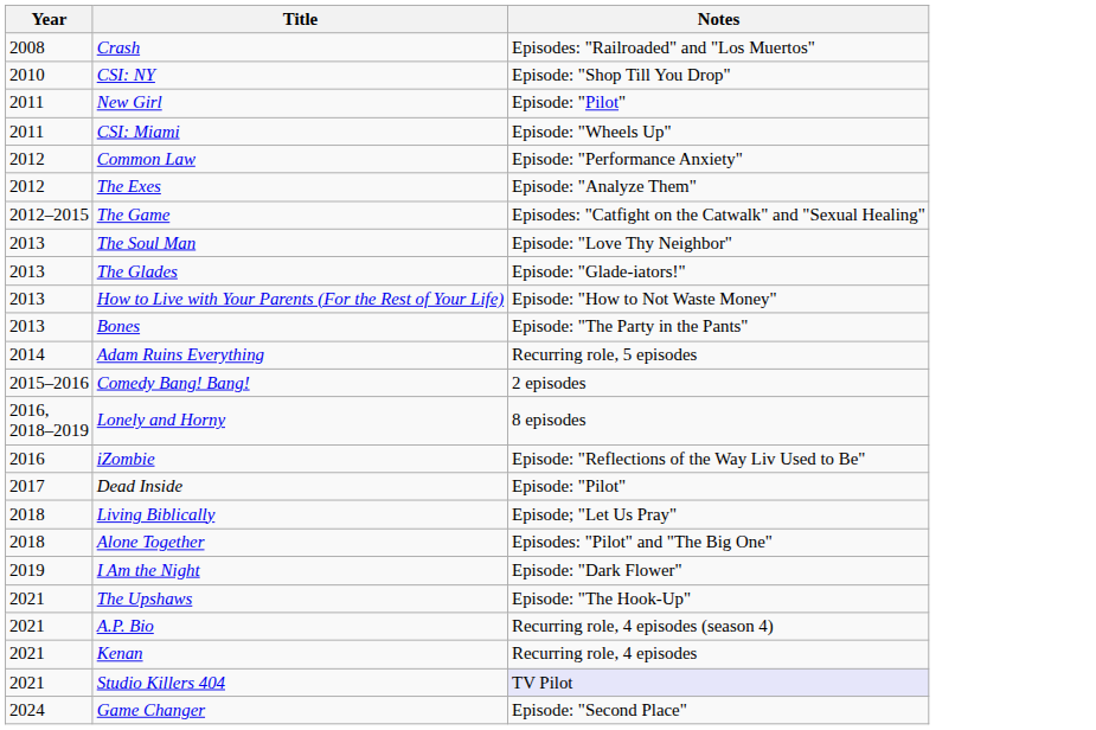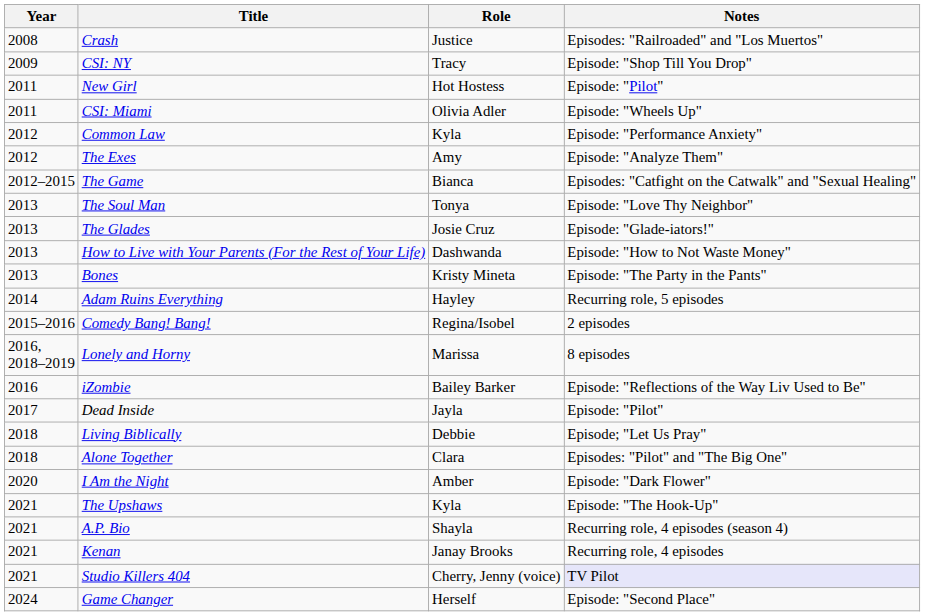+ column: Role | Justice | Tracy | Hot Hostess | Olivia Adler | Kyla | Amy | Bianca | Tonya | Josie Cruz | Dashwanda | Kristy Mineta | Hayley | Regina/Isobel | Marissa | Bailey Barker | Jayla | Debbie | Clara | Amber | Kyla | Shayla | Janay Brooks | Cherry, Jenny (voice) | Herself
CSI: NY | Year: 2010 -> 2009
I Am the Night | Year: 2019 -> 2020
